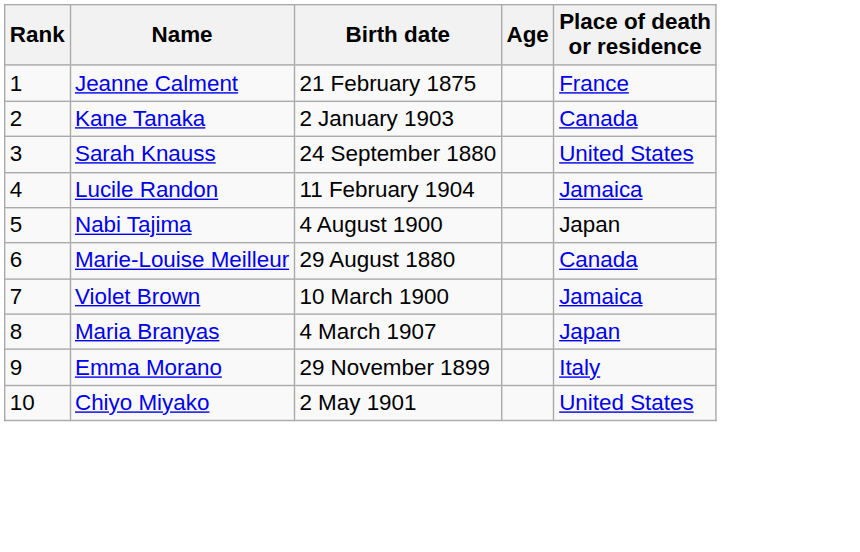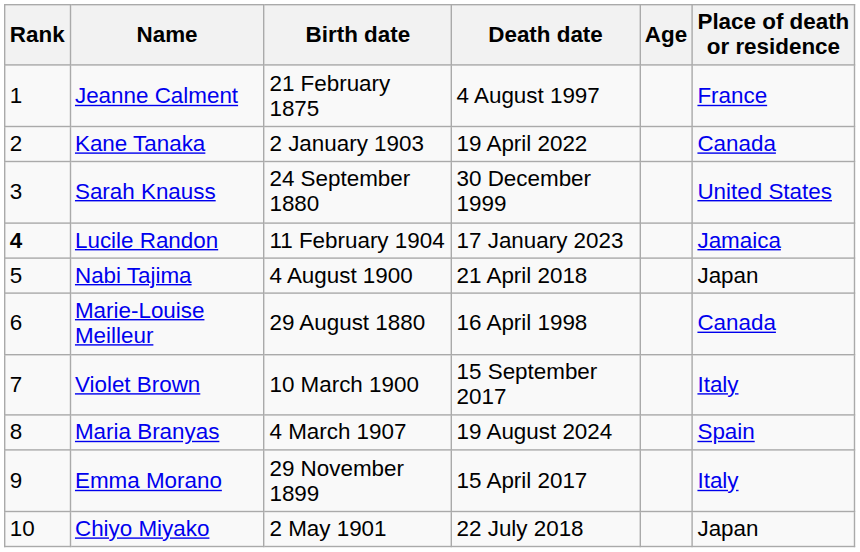+ column: Death date | 4 August 1997 | 19 April 2022 | 30 December 1999 | 17 January 2023 | 21 April 2018 | 16 April 1998 | 15 September 2017 | 19 August 2024 | 15 April 2017 | 22 July 2018
Lucile Randon | Rank: normal -> bold
Violet Brown | Place of death or residence: Jamaica -> Italy
Maria Branyas | Place of death or residence: Japan -> Spain
Chiyo Miyako | Place of death or residence: United States -> Japan
